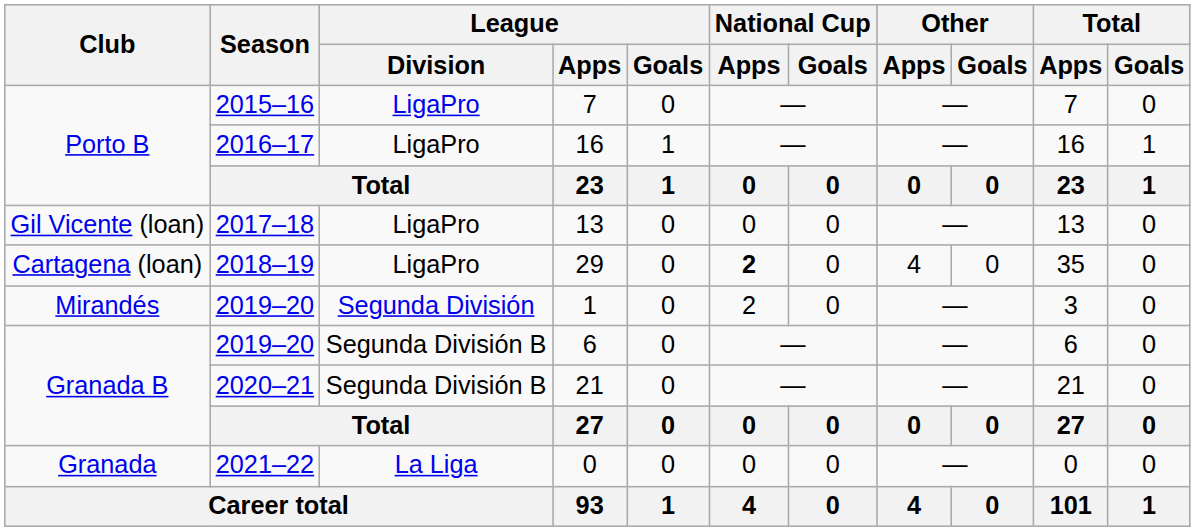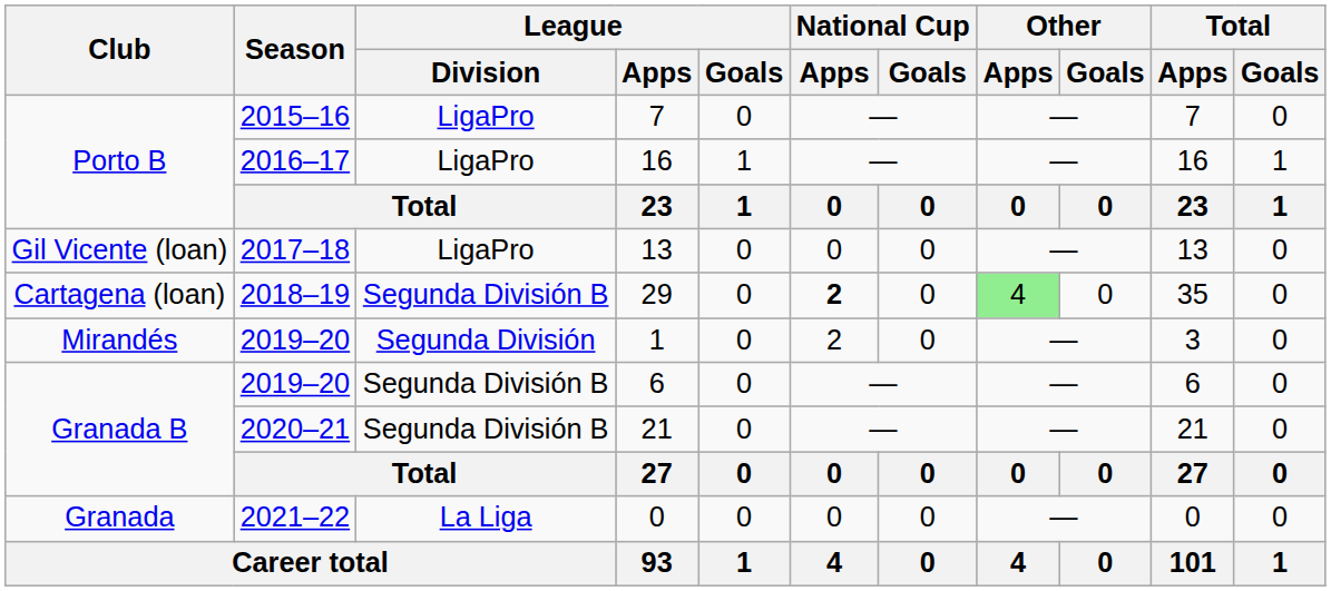29 | League / Division: LigaPro -> Segunda División B
29 | Other / Apps: no background -> lightgreen background
